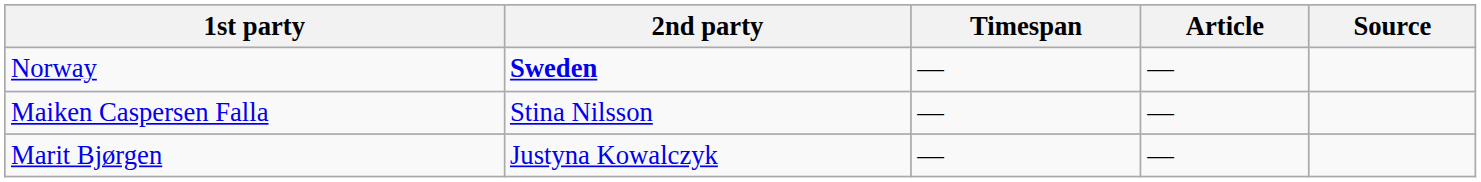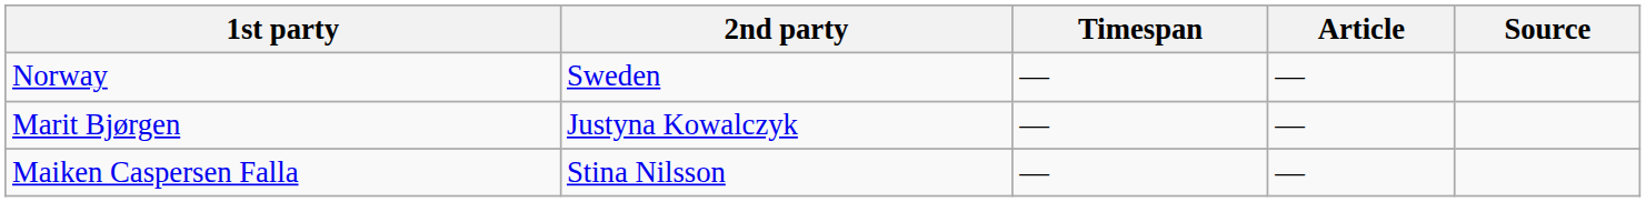Norway | 2nd party: bold -> normal
rows swapped: Marit Bjørgen <-> Maiken Caspersen Falla
